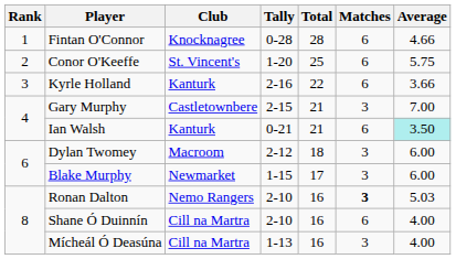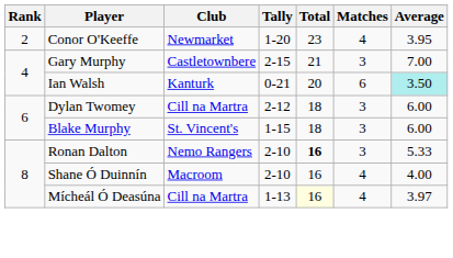- row: 1 | Fintan O'Connor | Knocknagree | 0-28 | 28 | 6 | 4.66
Conor O'Keeffe | Club: St. Vincent's -> Newmarket
Conor O'Keeffe | Total: 25 -> 23
Conor O'Keeffe | Matches: 6 -> 4
Conor O'Keeffe | Average: 5.75 -> 3.95
- row: 3 | Kyrle Holland | Kanturk | 2-16 | 22 | 6 | 3.66
Ian Walsh | Total: 21 -> 20
Dylan Twomey | Club: Macroom -> Cill na Martra
Blake Murphy | Club: Newmarket -> St. Vincent's
Blake Murphy | Total: 17 -> 18
Ronan Dalton | Total: normal -> bold
Ronan Dalton | Matches: bold -> normal
Ronan Dalton | Average: 5.03 -> 5.33
Shane Ó Duinnín | Club: Cill na Martra -> Macroom
Shane Ó Duinnín | Matches: 6 -> 4
Mícheál Ó Deasúna | Total: no background -> lightyellow background
Mícheál Ó Deasúna | Matches: 3 -> 4
Mícheál Ó Deasúna | Average: 4.00 -> 3.97
